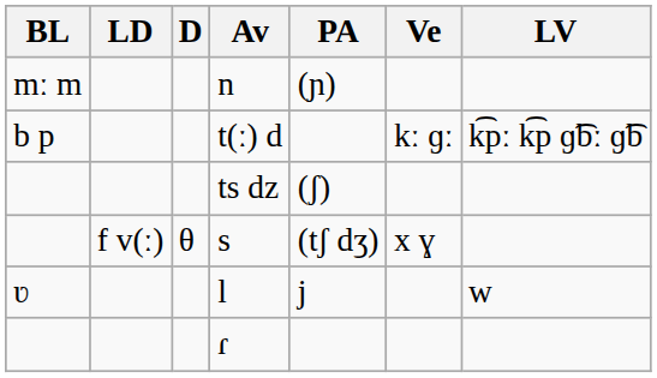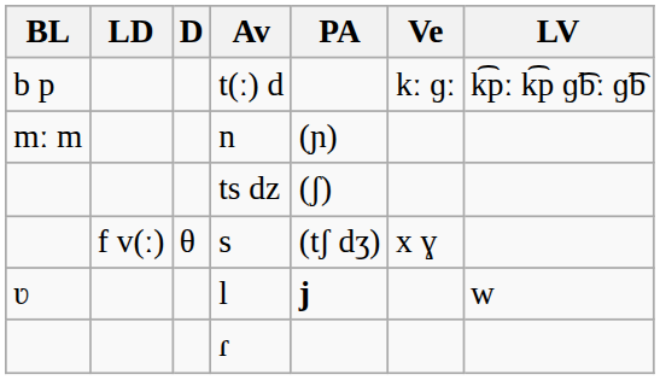rows swapped: n <-> t(ː) d
l | PA: normal -> bold
